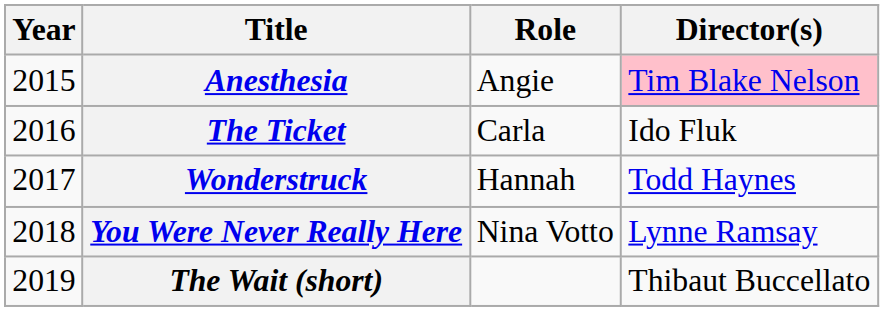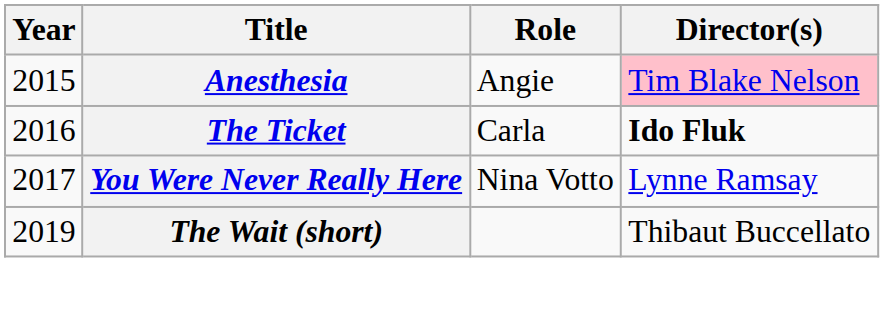The Ticket | Director(s): normal -> bold
- row: 2017 | Wonderstruck | Hannah | Todd Haynes
You Were Never Really Here | Year: 2018 -> 2017
